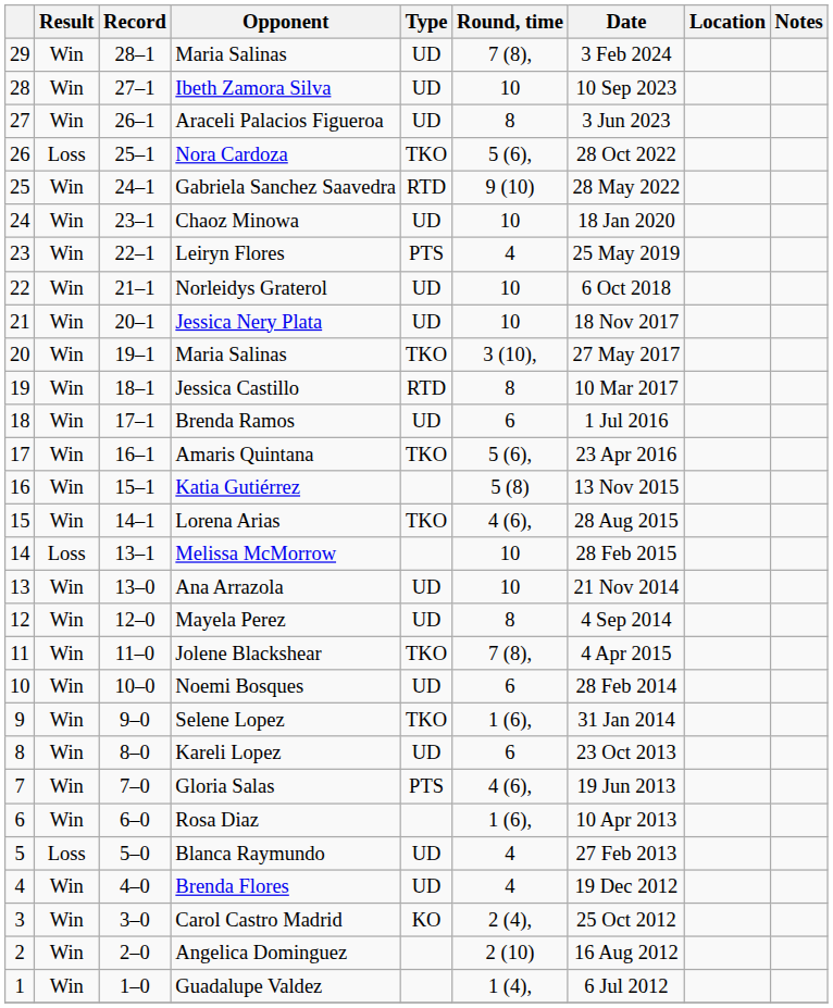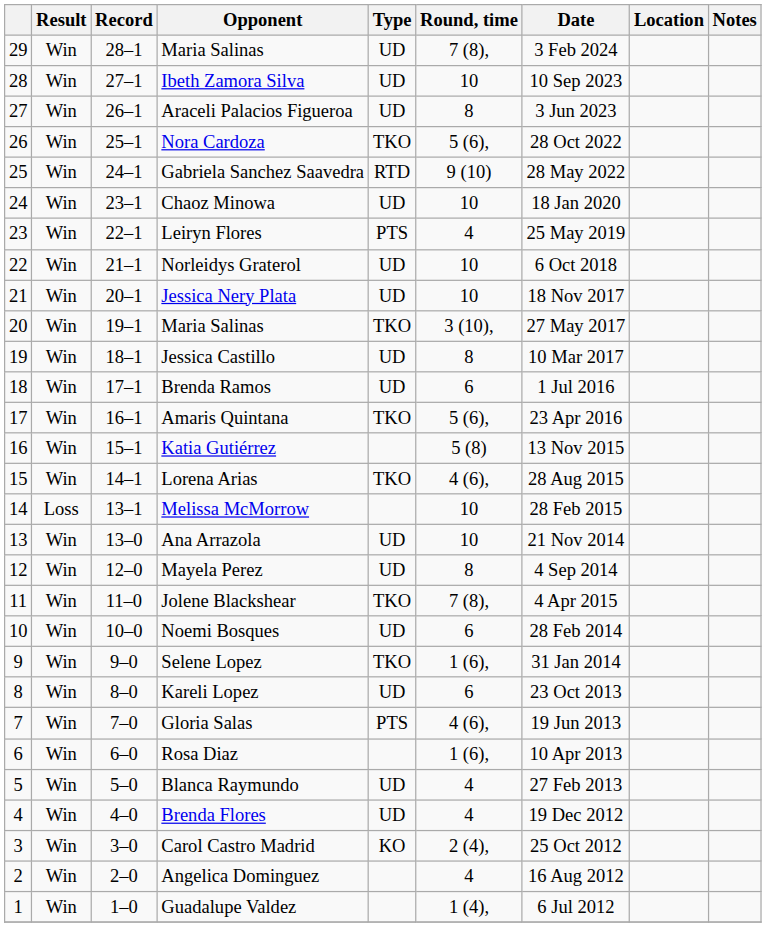Nora Cardoza | Result: Loss -> Win
Jessica Castillo | Type: RTD -> UD
Blanca Raymundo | Result: Loss -> Win
Angelica Dominguez | Round, time: 2 (10) -> 4
